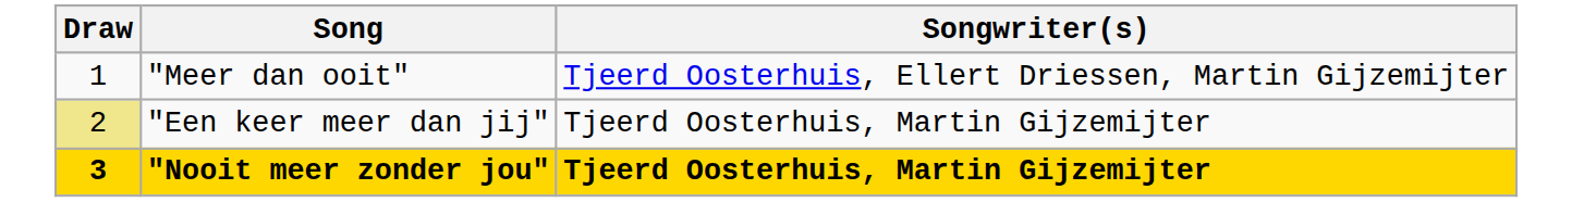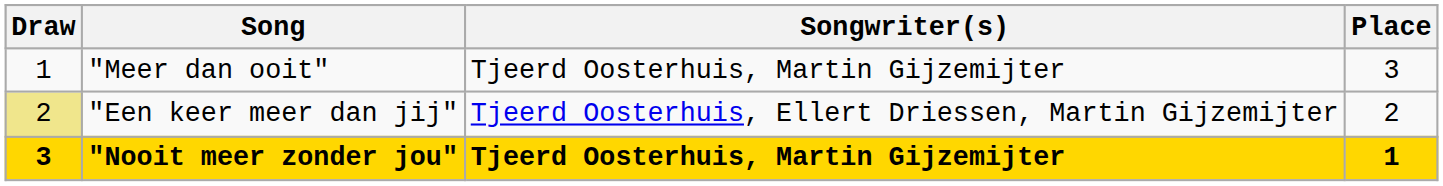+ column: Place | 3 | 2 | 1
"Meer dan ooit" | Songwriter(s): Tjeerd Oosterhuis, Ellert Driessen, Martin Gijzemijter -> Tjeerd Oosterhuis, Martin Gijzemijter
"Een keer meer dan jij" | Songwriter(s): Tjeerd Oosterhuis, Martin Gijzemijter -> Tjeerd Oosterhuis, Ellert Driessen, Martin Gijzemijter
